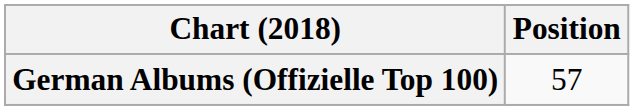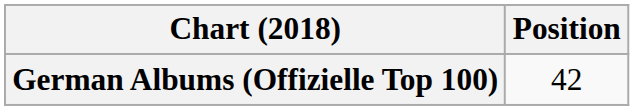German Albums (Offizielle Top 100) | Position: 57 -> 42
